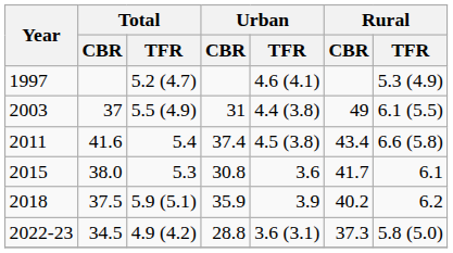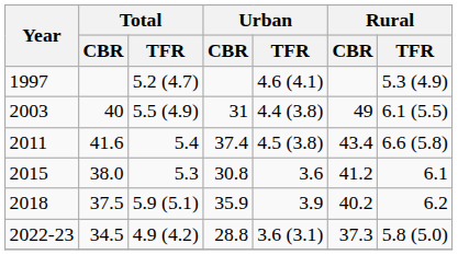2003 | Total / CBR: 37 -> 40
2015 | Rural / CBR: 41.7 -> 41.2
